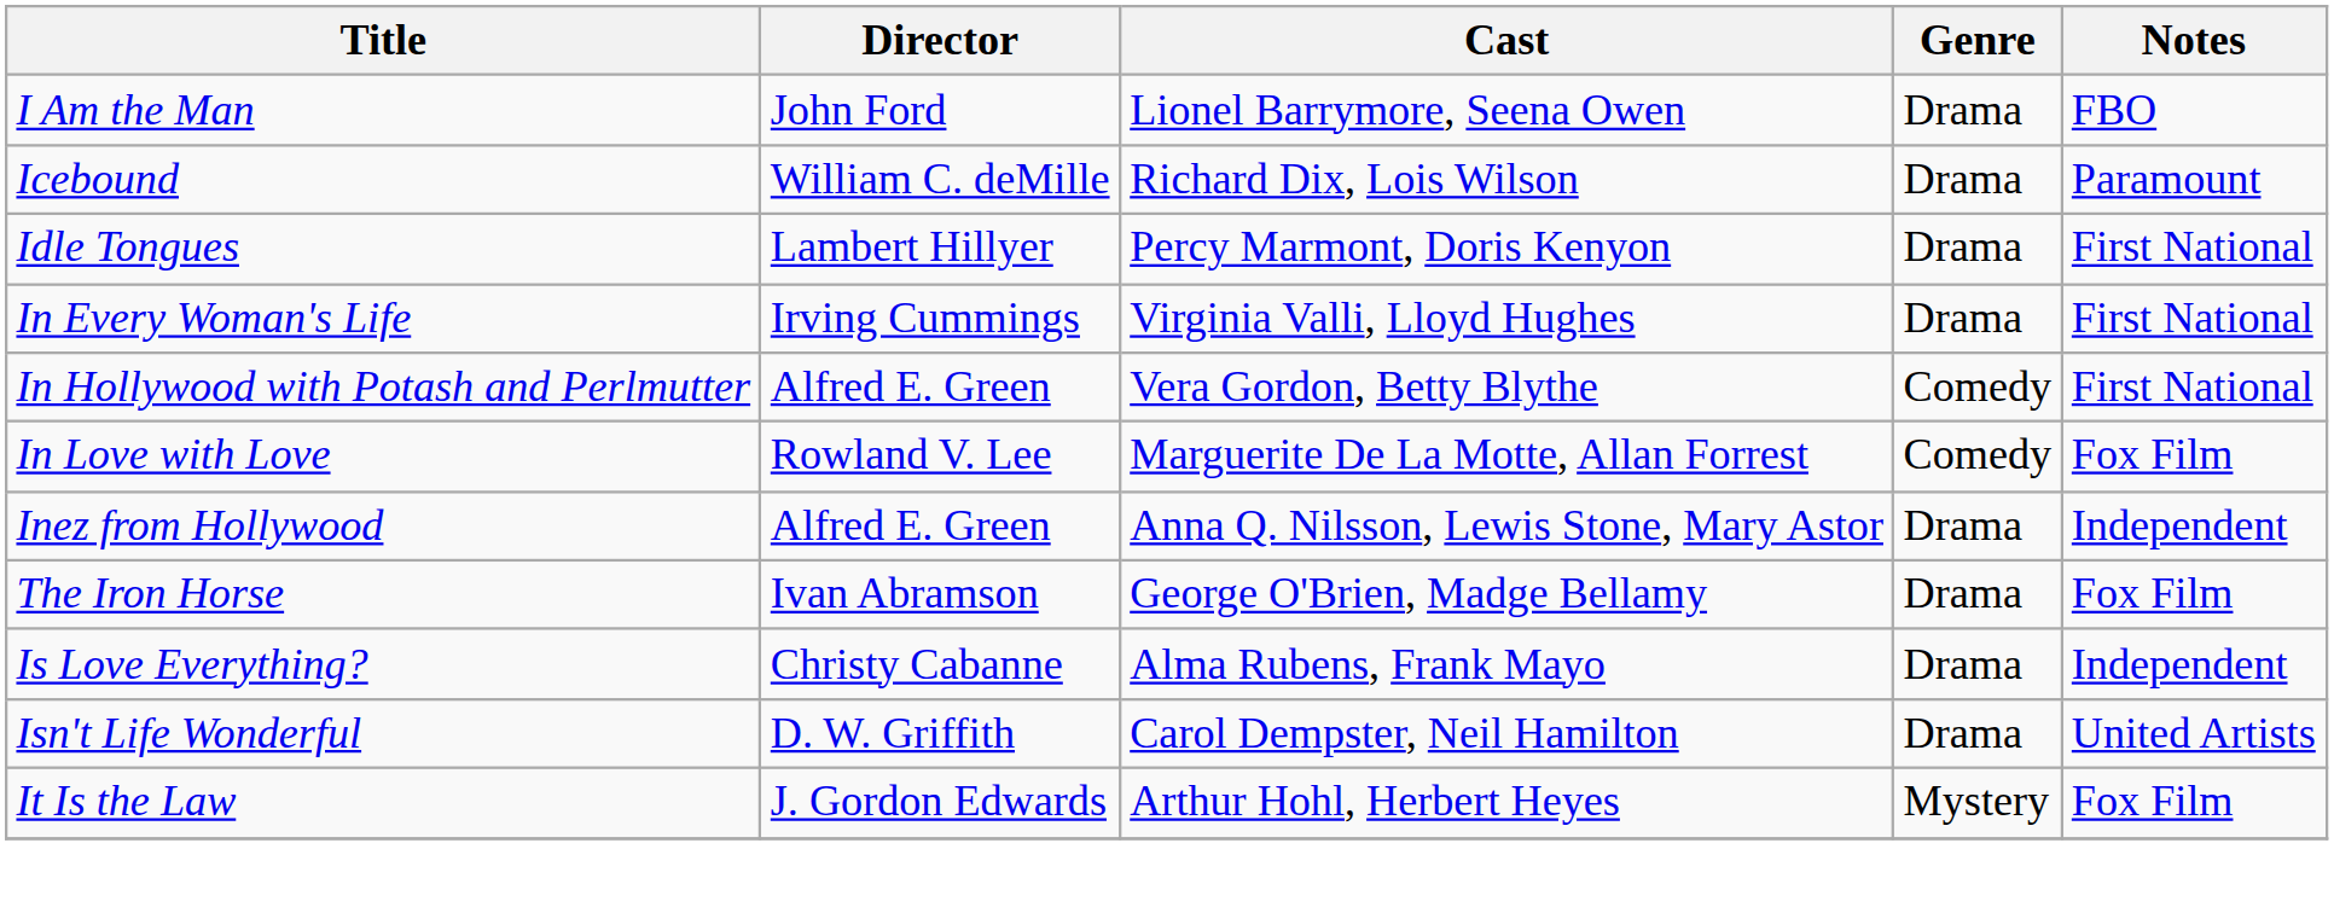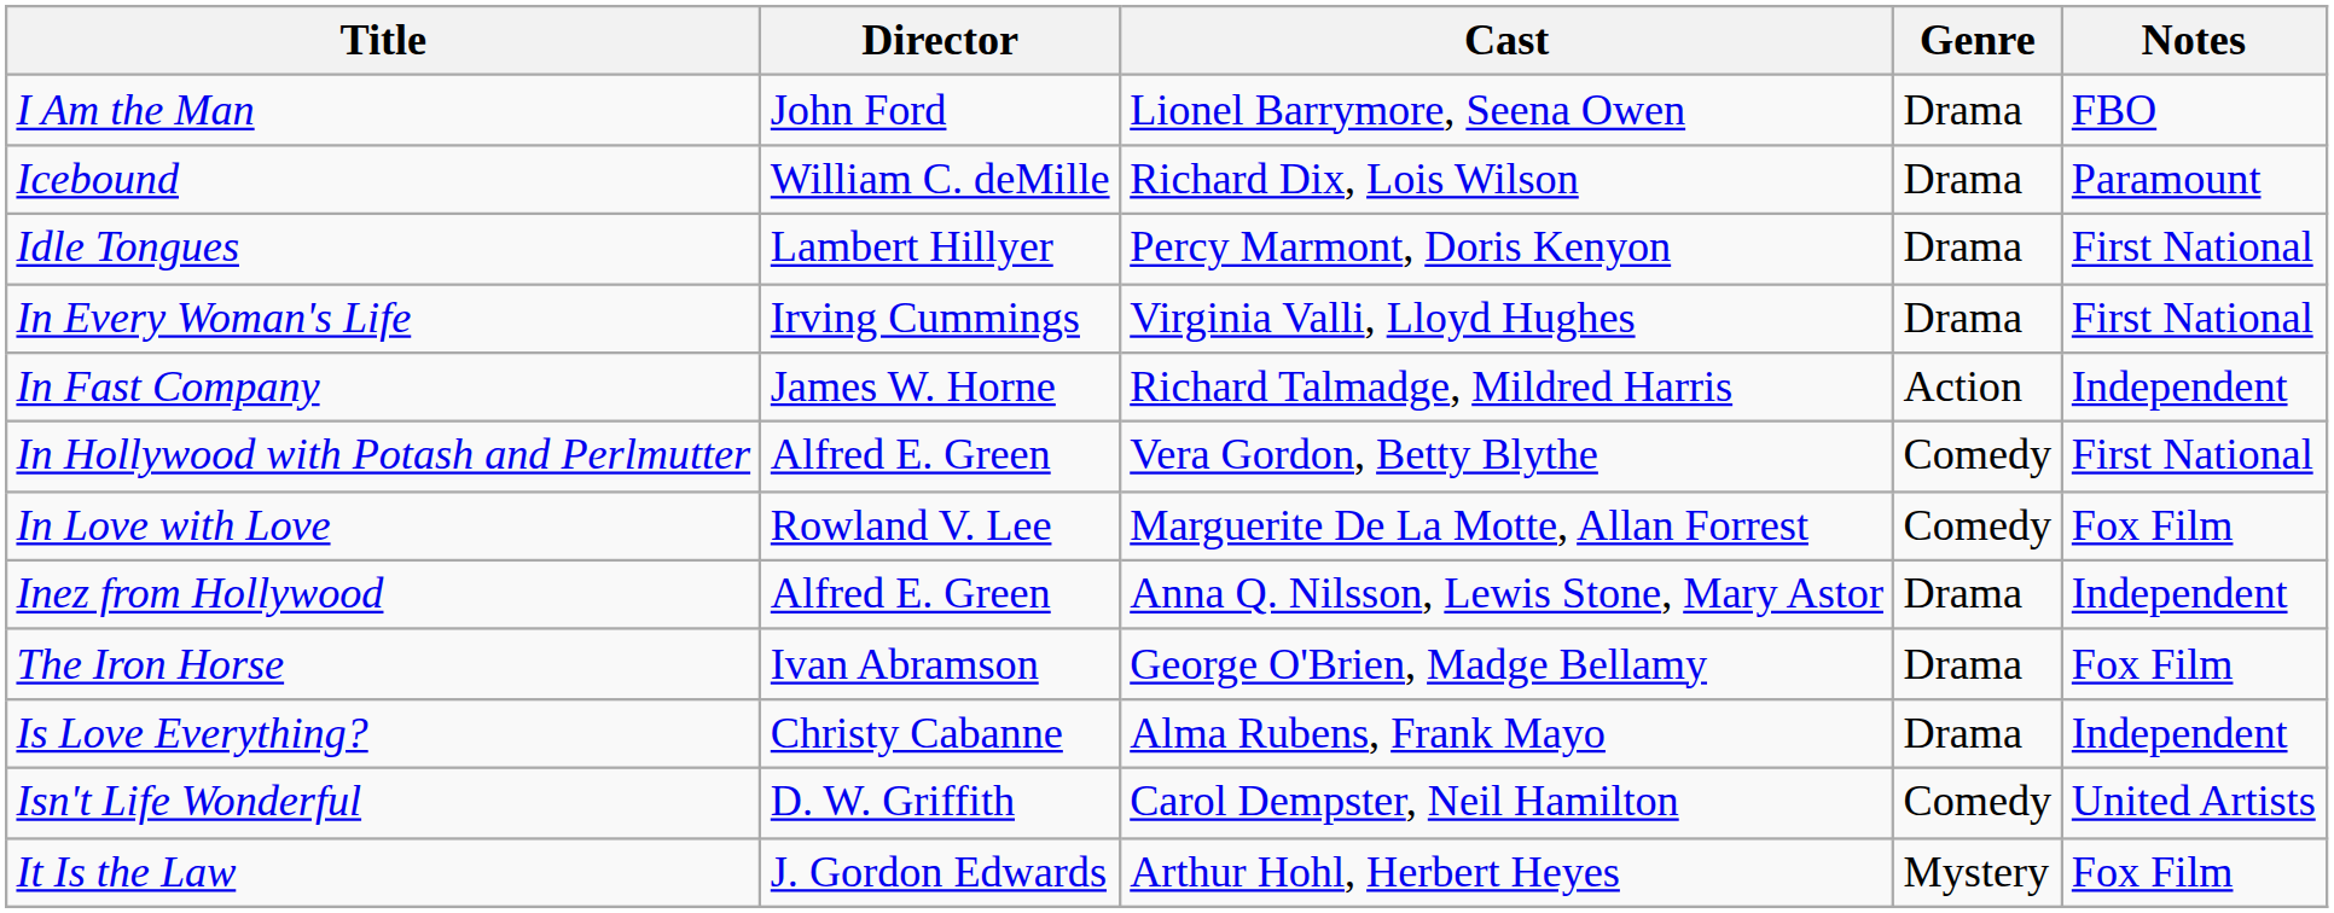+ row: In Fast Company | James W. Horne | Richard Talmadge, Mildred Harris | Action | Independent
Isn't Life Wonderful | Genre: Drama -> Comedy
